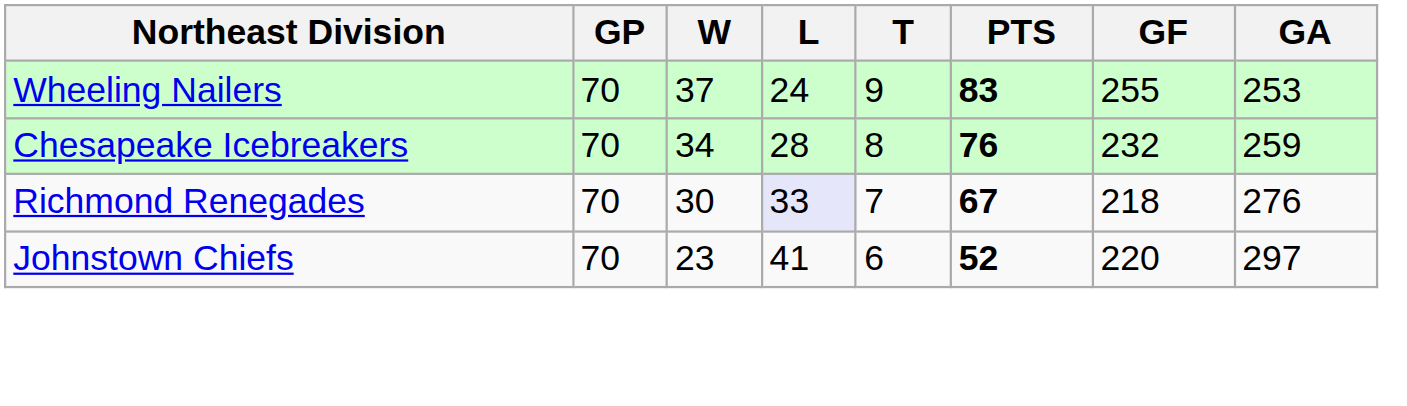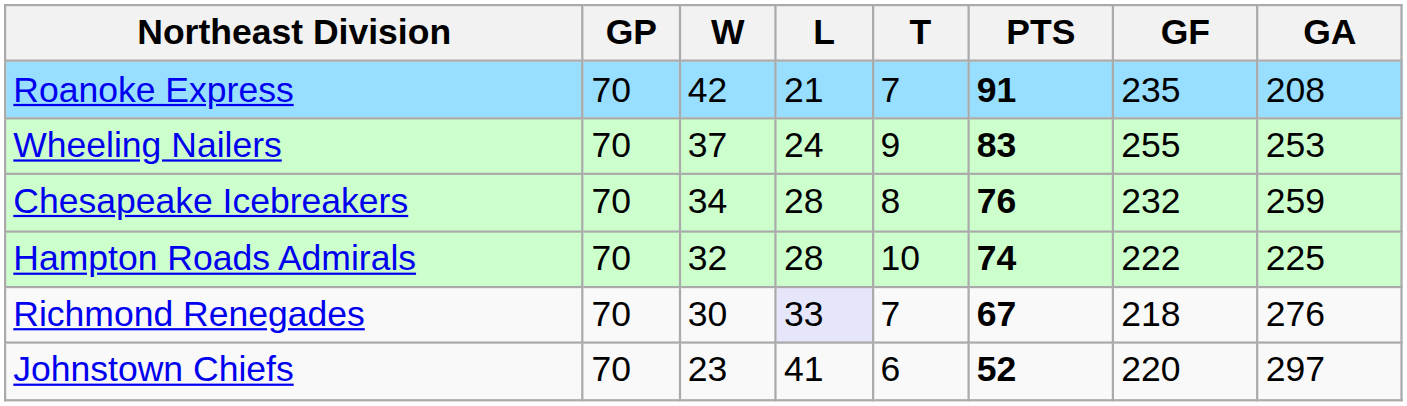+ row: Roanoke Express | 70 | 42 | 21 | 7 | 91 | 235 | 208
+ row: Hampton Roads Admirals | 70 | 32 | 28 | 10 | 74 | 222 | 225
